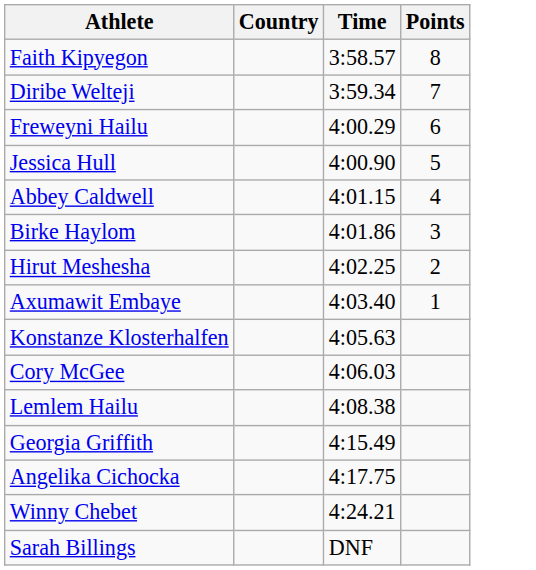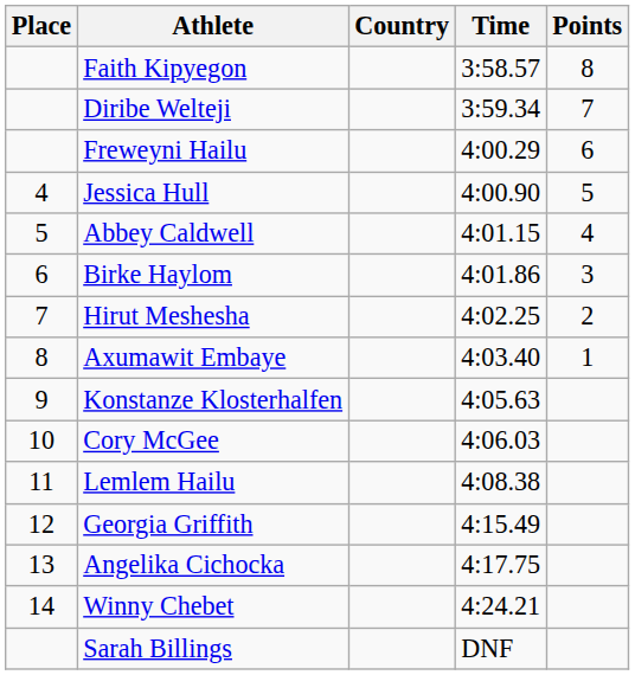+ column: Place | 4 | 5 | 6 | 7 | 8 | 9 | 10 | 11 | 12 | 13 | 14
